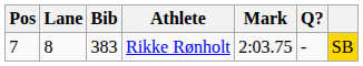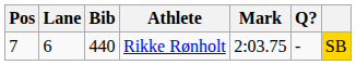Rikke Rønholt | Lane: 8 -> 6
Rikke Rønholt | Bib: 383 -> 440
